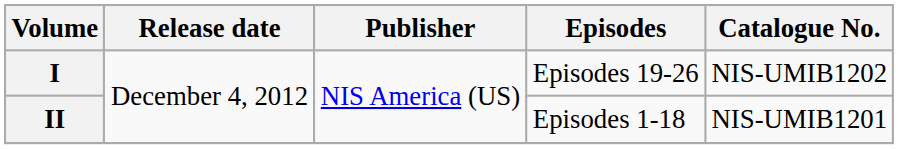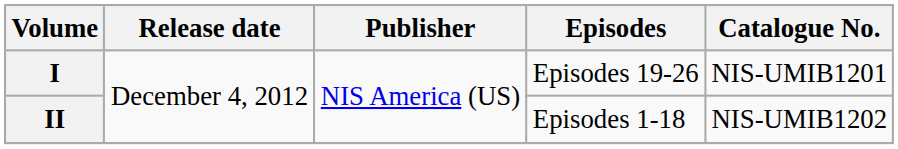I | Catalogue No.: NIS-UMIB1202 -> NIS-UMIB1201
II | Catalogue No.: NIS-UMIB1201 -> NIS-UMIB1202
